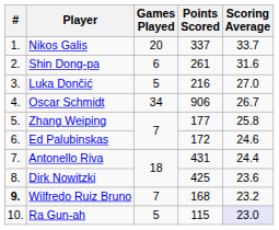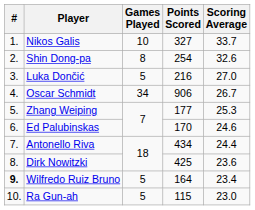Nikos Galis | Games Played: 20 -> 10
Nikos Galis | Points Scored: 337 -> 327
Shin Dong-pa | Games Played: 6 -> 8
Shin Dong-pa | Points Scored: 261 -> 254
Shin Dong-pa | Scoring Average: 31.6 -> 32.6
Zhang Weiping | Scoring Average: 25.8 -> 25.3
Ed Palubinskas | Points Scored: 172 -> 170
Antonello Riva | Points Scored: 431 -> 434
Wilfredo Ruiz Bruno | Games Played: 7 -> 5
Wilfredo Ruiz Bruno | Points Scored: 168 -> 164
Wilfredo Ruiz Bruno | Scoring Average: 23.2 -> 23.4
Ra Gun-ah | Scoring Average: lavender background -> no background
